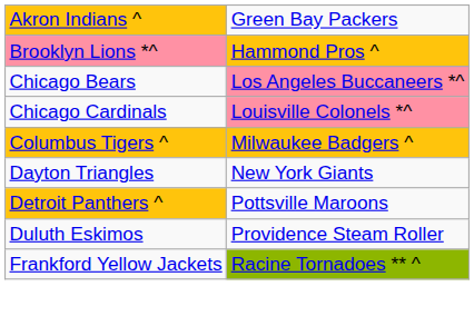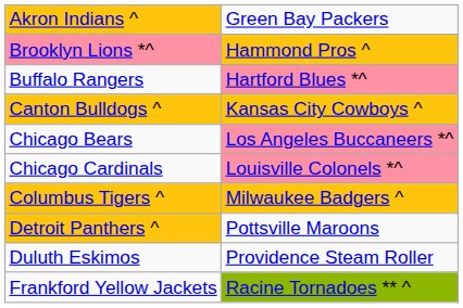+ row: Buffalo Rangers | Hartford Blues *^
+ row: Canton Bulldogs ^ | Kansas City Cowboys ^
- row: Dayton Triangles | New York Giants
